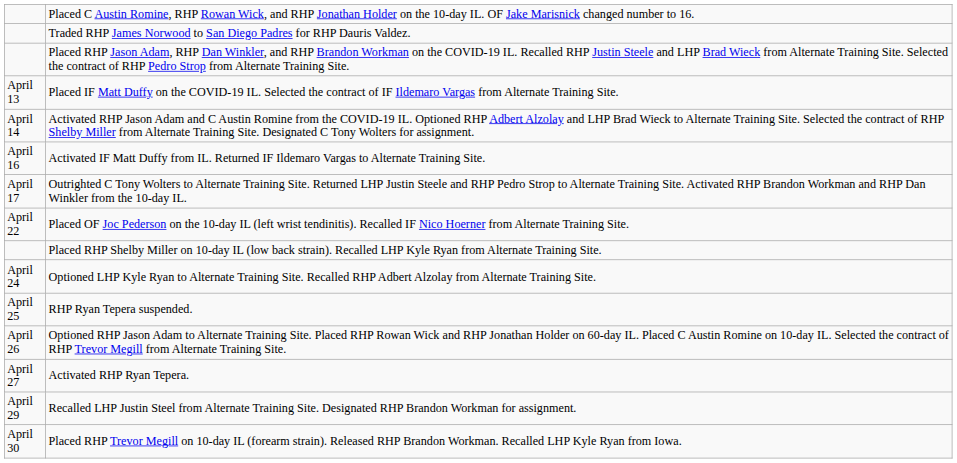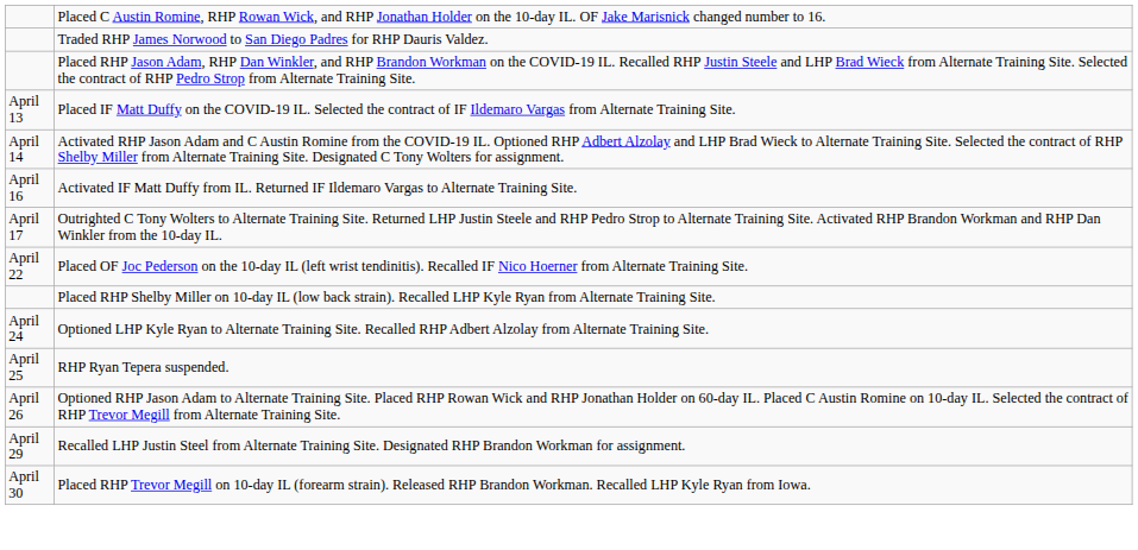- row: April 27 | Activated RHP Ryan Tepera.
